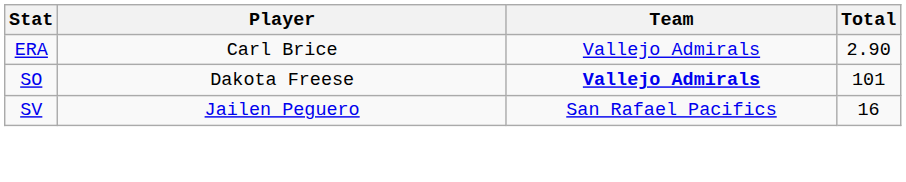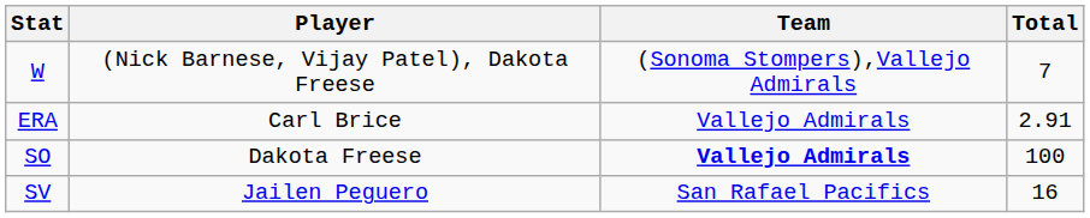+ row: W | (Nick Barnese, Vijay Patel), Dakota Freese | (Sonoma Stompers),Vallejo Admirals | 7
ERA | Total: 2.90 -> 2.91
SO | Total: 101 -> 100
